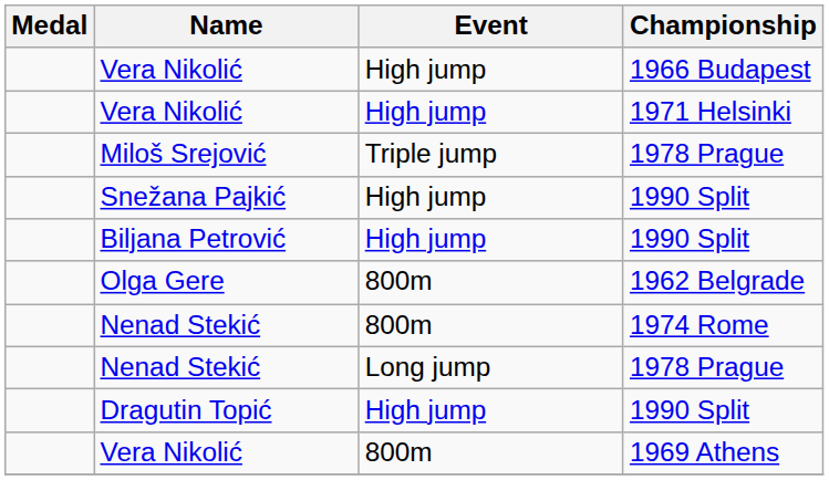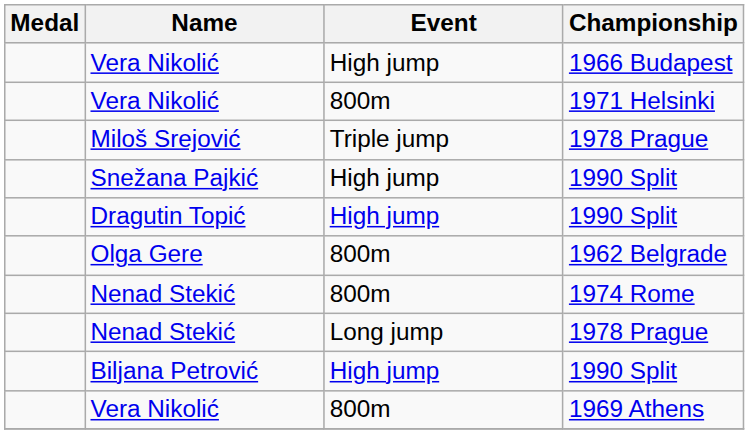Vera Nikolić / 1971 Helsinki | Event: High jump -> 800m
rows swapped: Dragutin Topić <-> Biljana Petrović
